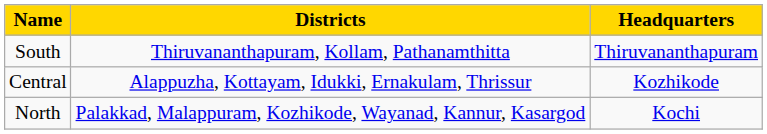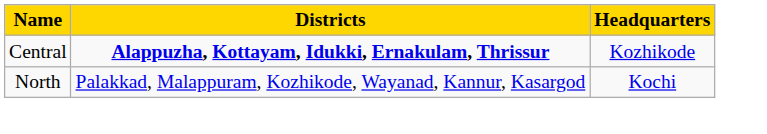- row: South | Thiruvananthapuram, Kollam, Pathanamthitta | Thiruvananthapuram
Central | Districts: normal -> bold
